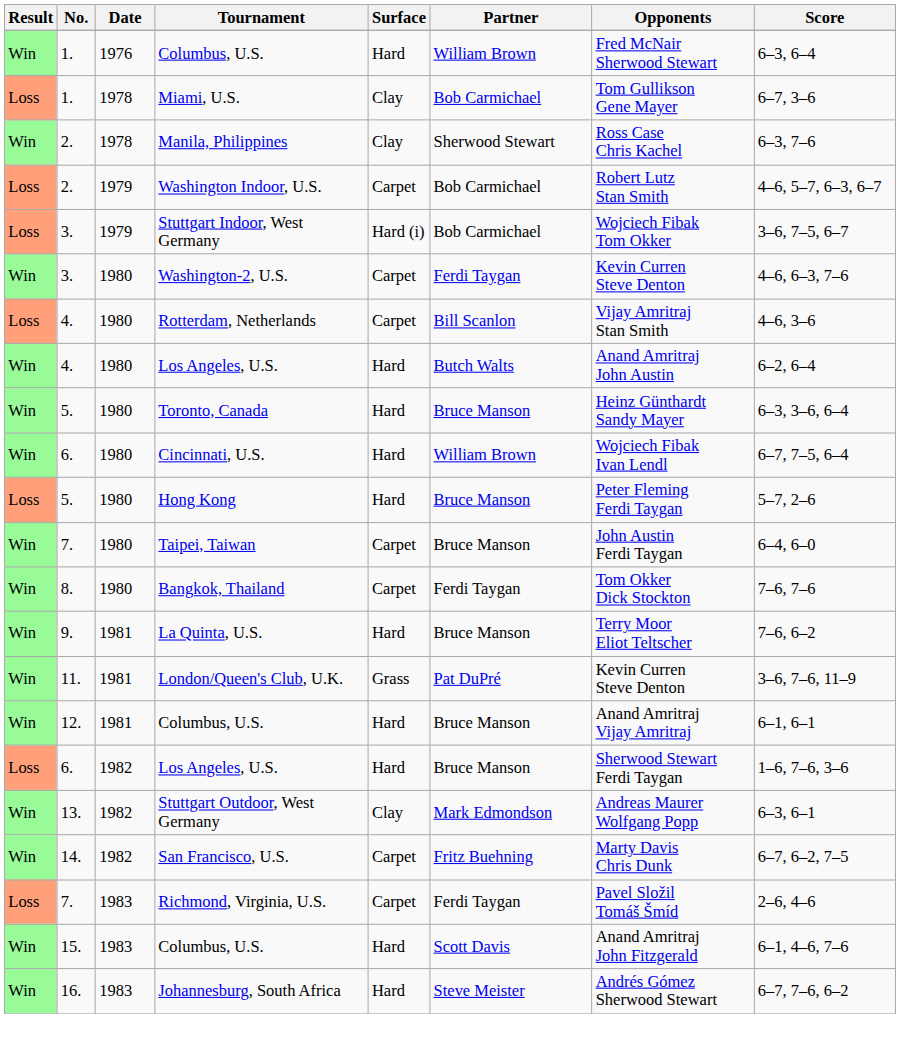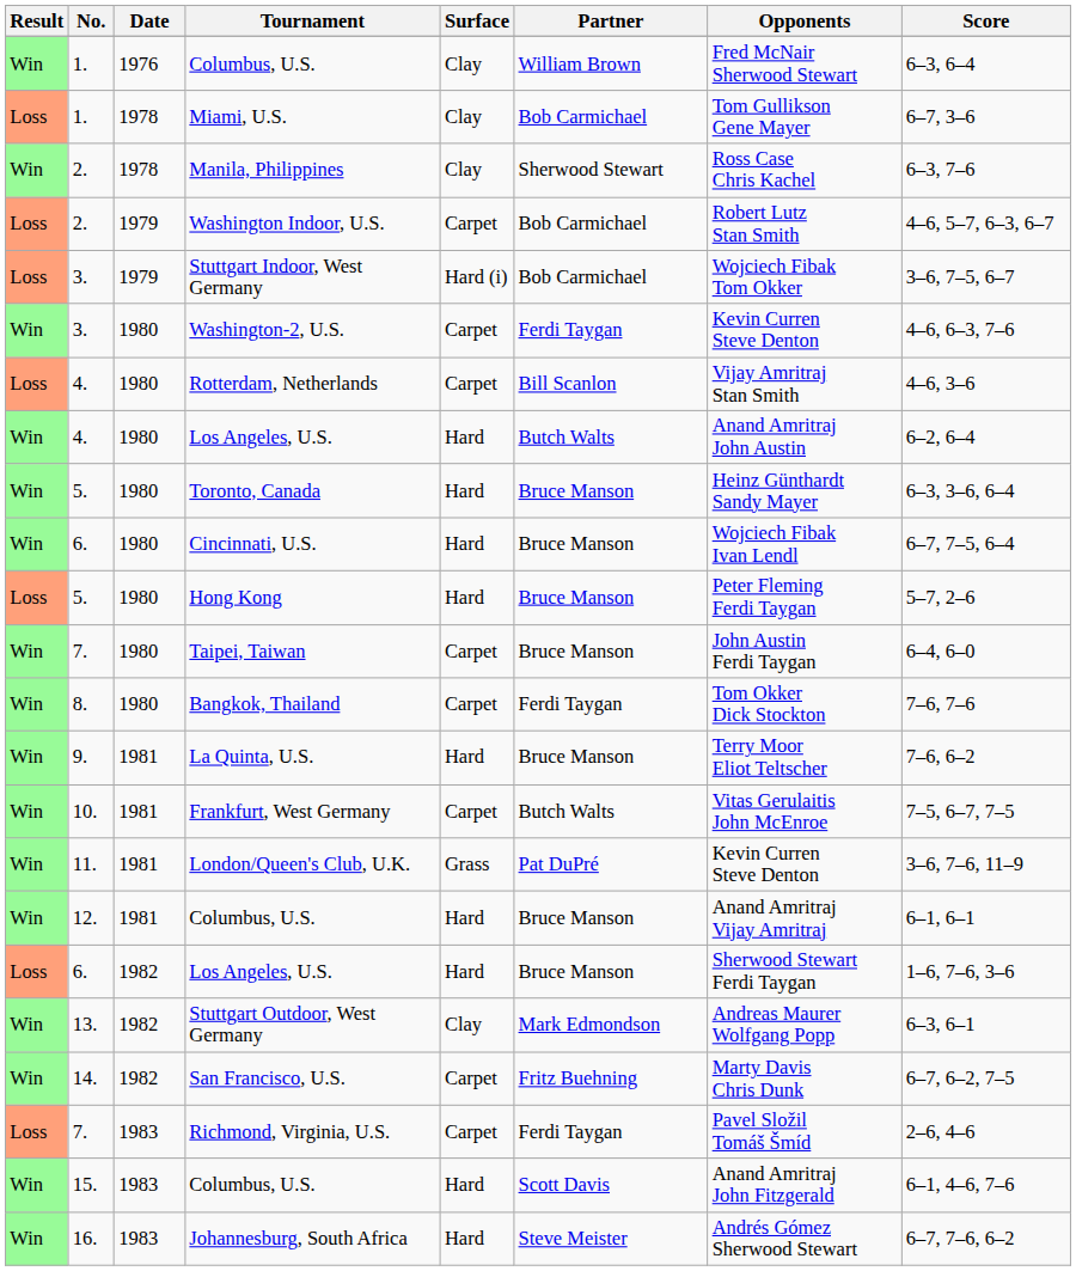1. / Columbus, U.S. | Surface: Hard -> Clay
Cincinnati, U.S. | Partner: William Brown -> Bruce Manson
+ row: Win | 10. | 1981 | Frankfurt, West Germany | Carpet | Butch Walts | Vitas Gerulaitis John McEnroe | 7–5, 6–7, 7–5
